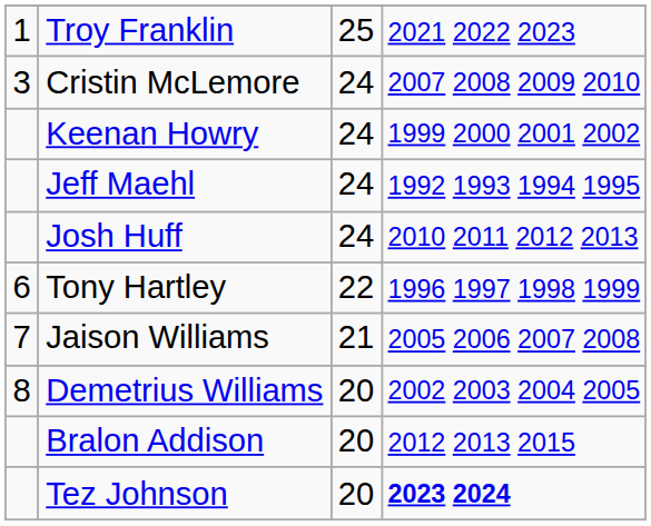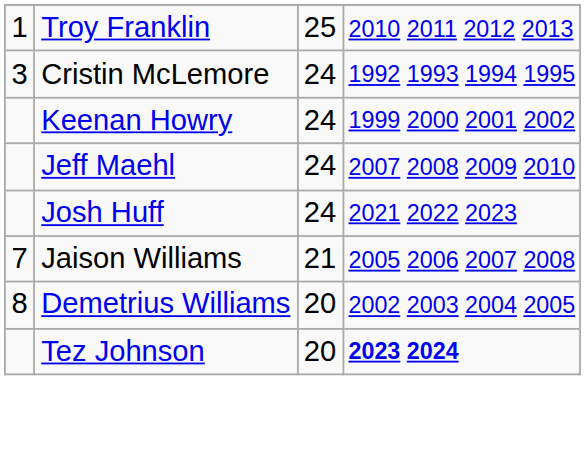Troy Franklin | column 4: 2021 2022 2023 -> 2010 2011 2012 2013
Cristin McLemore | column 4: 2007 2008 2009 2010 -> 1992 1993 1994 1995
Jeff Maehl | column 4: 1992 1993 1994 1995 -> 2007 2008 2009 2010
Josh Huff | column 4: 2010 2011 2012 2013 -> 2021 2022 2023
- row: 6 | Tony Hartley | 22 | 1996 1997 1998 1999
- row: Bralon Addison | 20 | 2012 2013 2015
